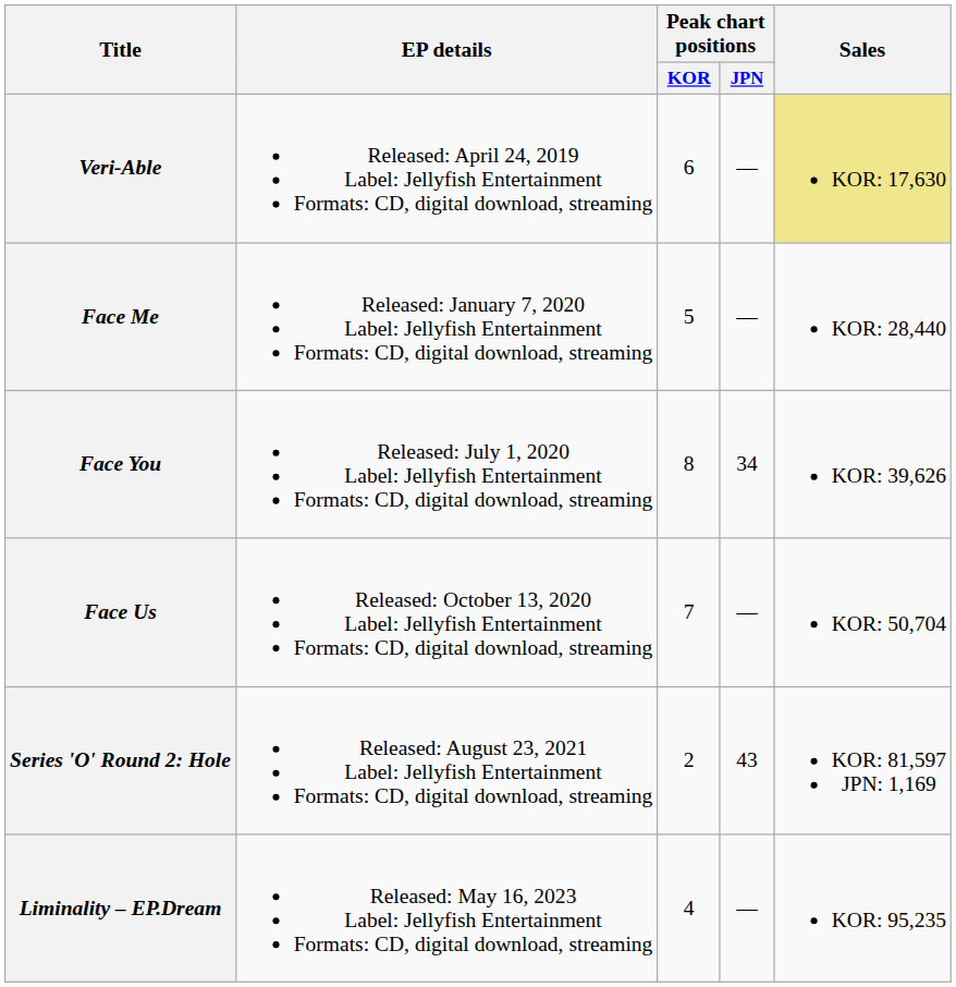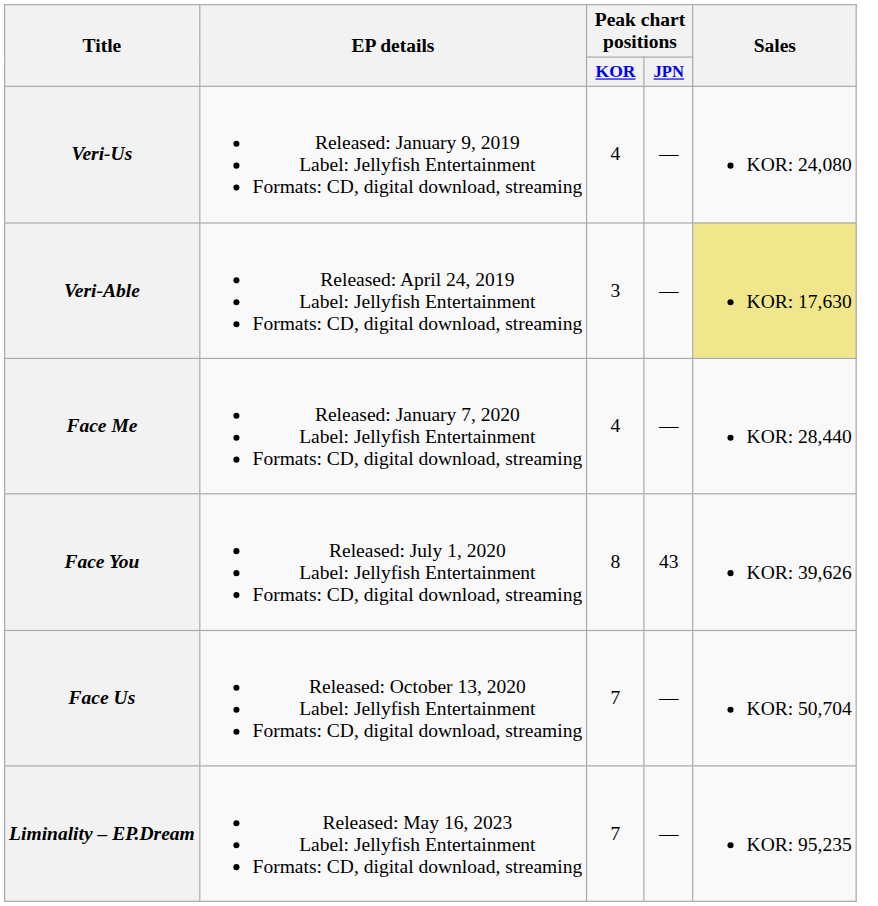+ row: Veri-Us | Released: January 9, 2019 Label: Jellyfish Entertainment Formats: CD, digital download, streaming | 4 | — | KOR: 24,080
Veri-Able | Peak chart positions / KOR: 6 -> 3
Face Me | Peak chart positions / KOR: 5 -> 4
Face You | Peak chart positions / JPN: 34 -> 43
- row: Series 'O' Round 2: Hole | Released: August 23, 2021 Label: Jellyfish Entertainment Formats: CD, digital download, streaming | 2 | 43 | KOR: 81,597 JPN: 1,169
Liminality – EP.Dream | Peak chart positions / KOR: 4 -> 7
